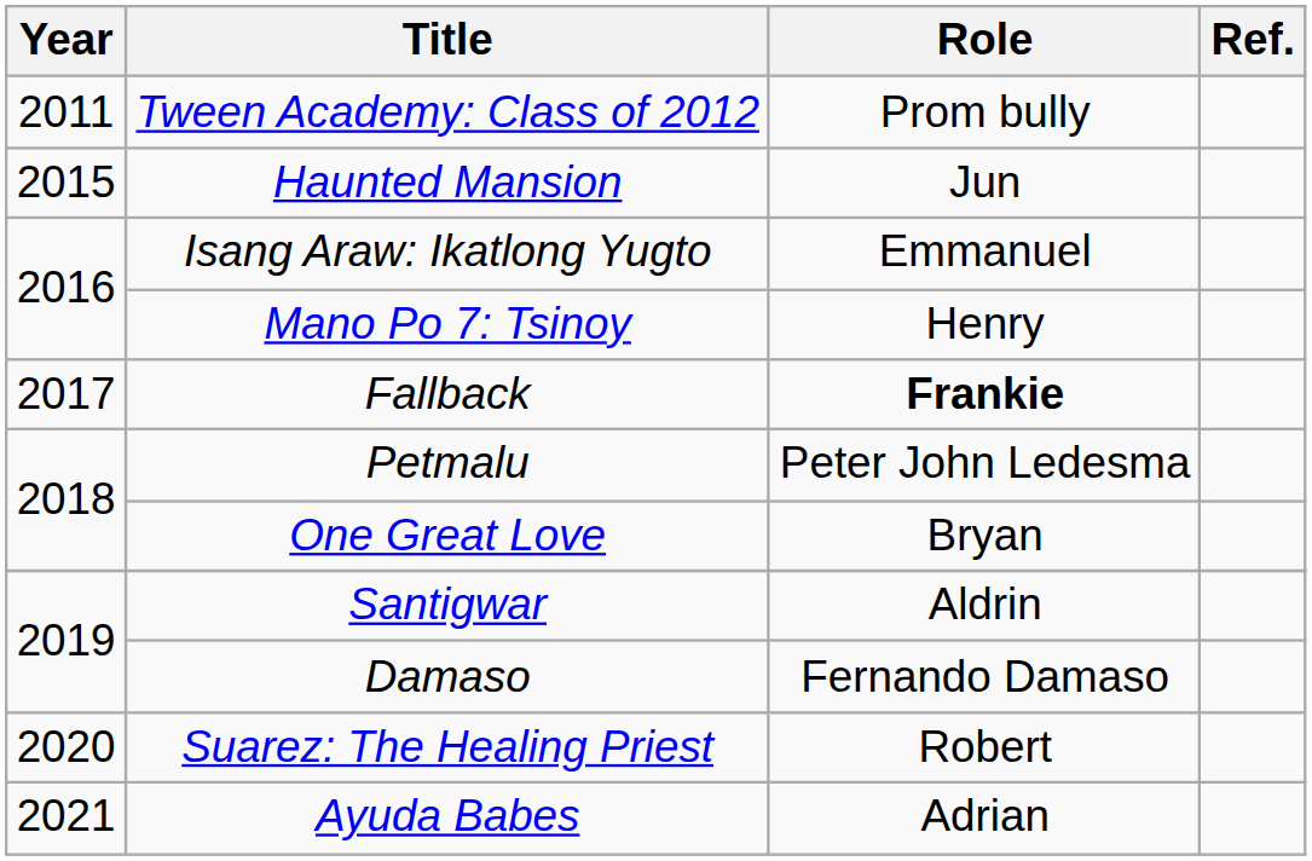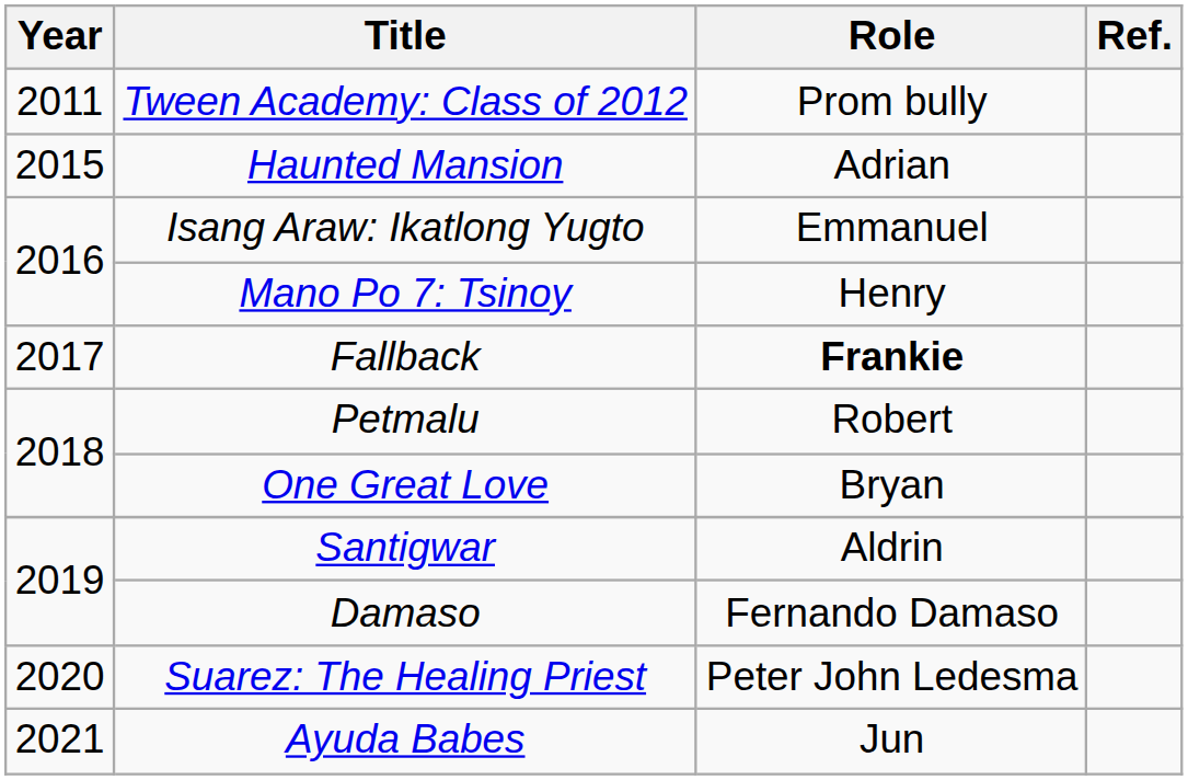Haunted Mansion | Role: Jun -> Adrian
Petmalu | Role: Peter John Ledesma -> Robert
Suarez: The Healing Priest | Role: Robert -> Peter John Ledesma
Ayuda Babes | Role: Adrian -> Jun
